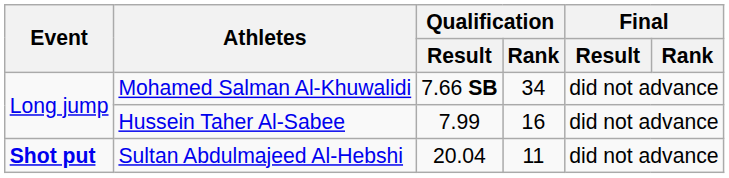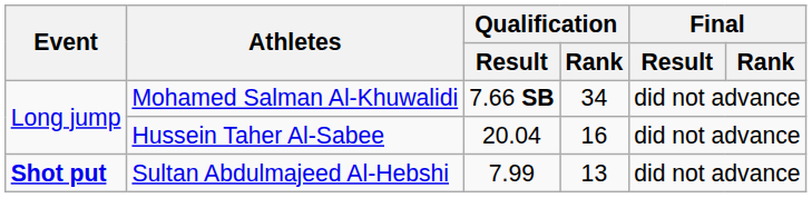Hussein Taher Al-Sabee | Qualification / Result: 7.99 -> 20.04
Sultan Abdulmajeed Al-Hebshi | Qualification / Result: 20.04 -> 7.99
Sultan Abdulmajeed Al-Hebshi | Qualification / Rank: 11 -> 13
